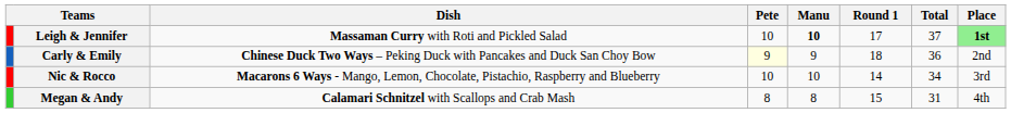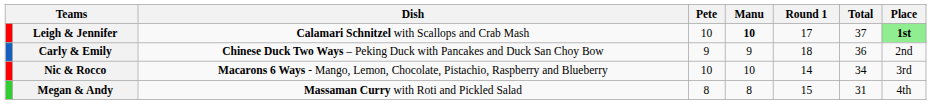Leigh & Jennifer | Dish: Massaman Curry with Roti and Pickled Salad -> Calamari Schnitzel with Scallops and Crab Mash
Carly & Emily | Pete: lightyellow background -> no background
Megan & Andy | Dish: Calamari Schnitzel with Scallops and Crab Mash -> Massaman Curry with Roti and Pickled Salad
